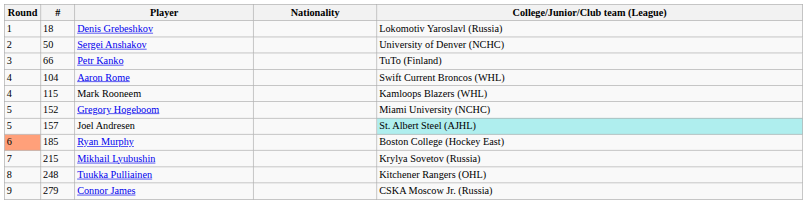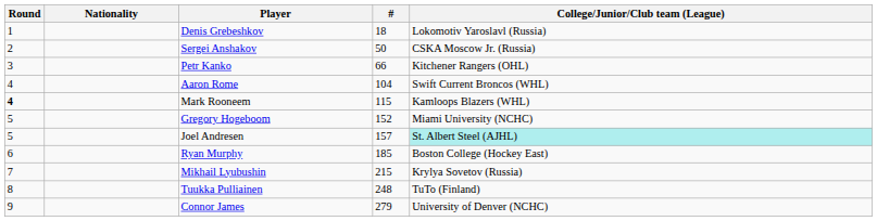columns swapped: # <-> Nationality
Sergei Anshakov | College/Junior/Club team (League): University of Denver (NCHC) -> CSKA Moscow Jr. (Russia)
Petr Kanko | College/Junior/Club team (League): TuTo (Finland) -> Kitchener Rangers (OHL)
Mark Rooneem | Round: normal -> bold
Ryan Murphy | Round: lightsalmon background -> no background
Tuukka Pulliainen | College/Junior/Club team (League): Kitchener Rangers (OHL) -> TuTo (Finland)
Connor James | College/Junior/Club team (League): CSKA Moscow Jr. (Russia) -> University of Denver (NCHC)
